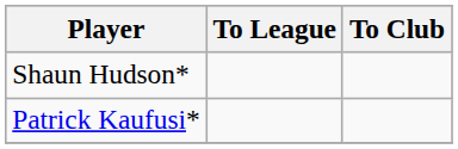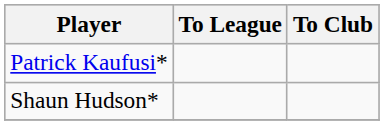rows swapped: Patrick Kaufusi* <-> Shaun Hudson*
